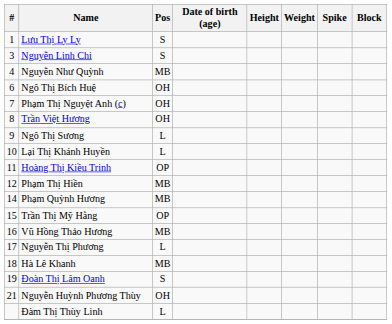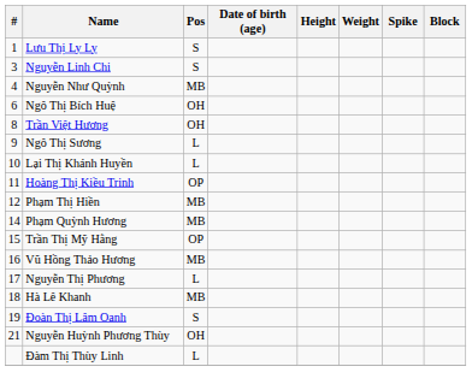- row: 7 | Phạm Thị Nguyệt Anh (c) | OH
